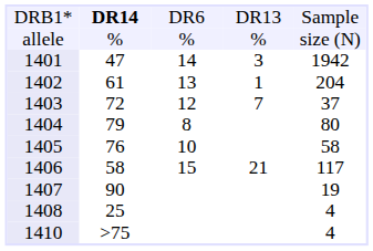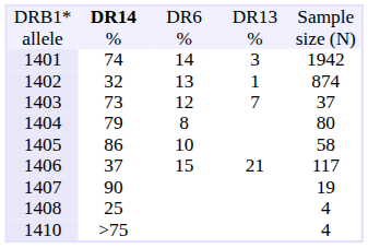1401 | column 2: 47 -> 74
1402 | column 2: 61 -> 32
1402 | column 5: 204 -> 874
1403 | column 2: 72 -> 73
1405 | column 2: 76 -> 86
1406 | column 2: 58 -> 37
